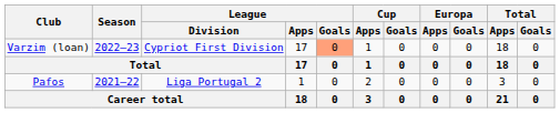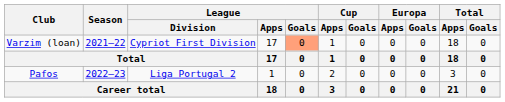Varzim (loan) | Season: 2022–23 -> 2021–22
Pafos | Season: 2021–22 -> 2022–23
